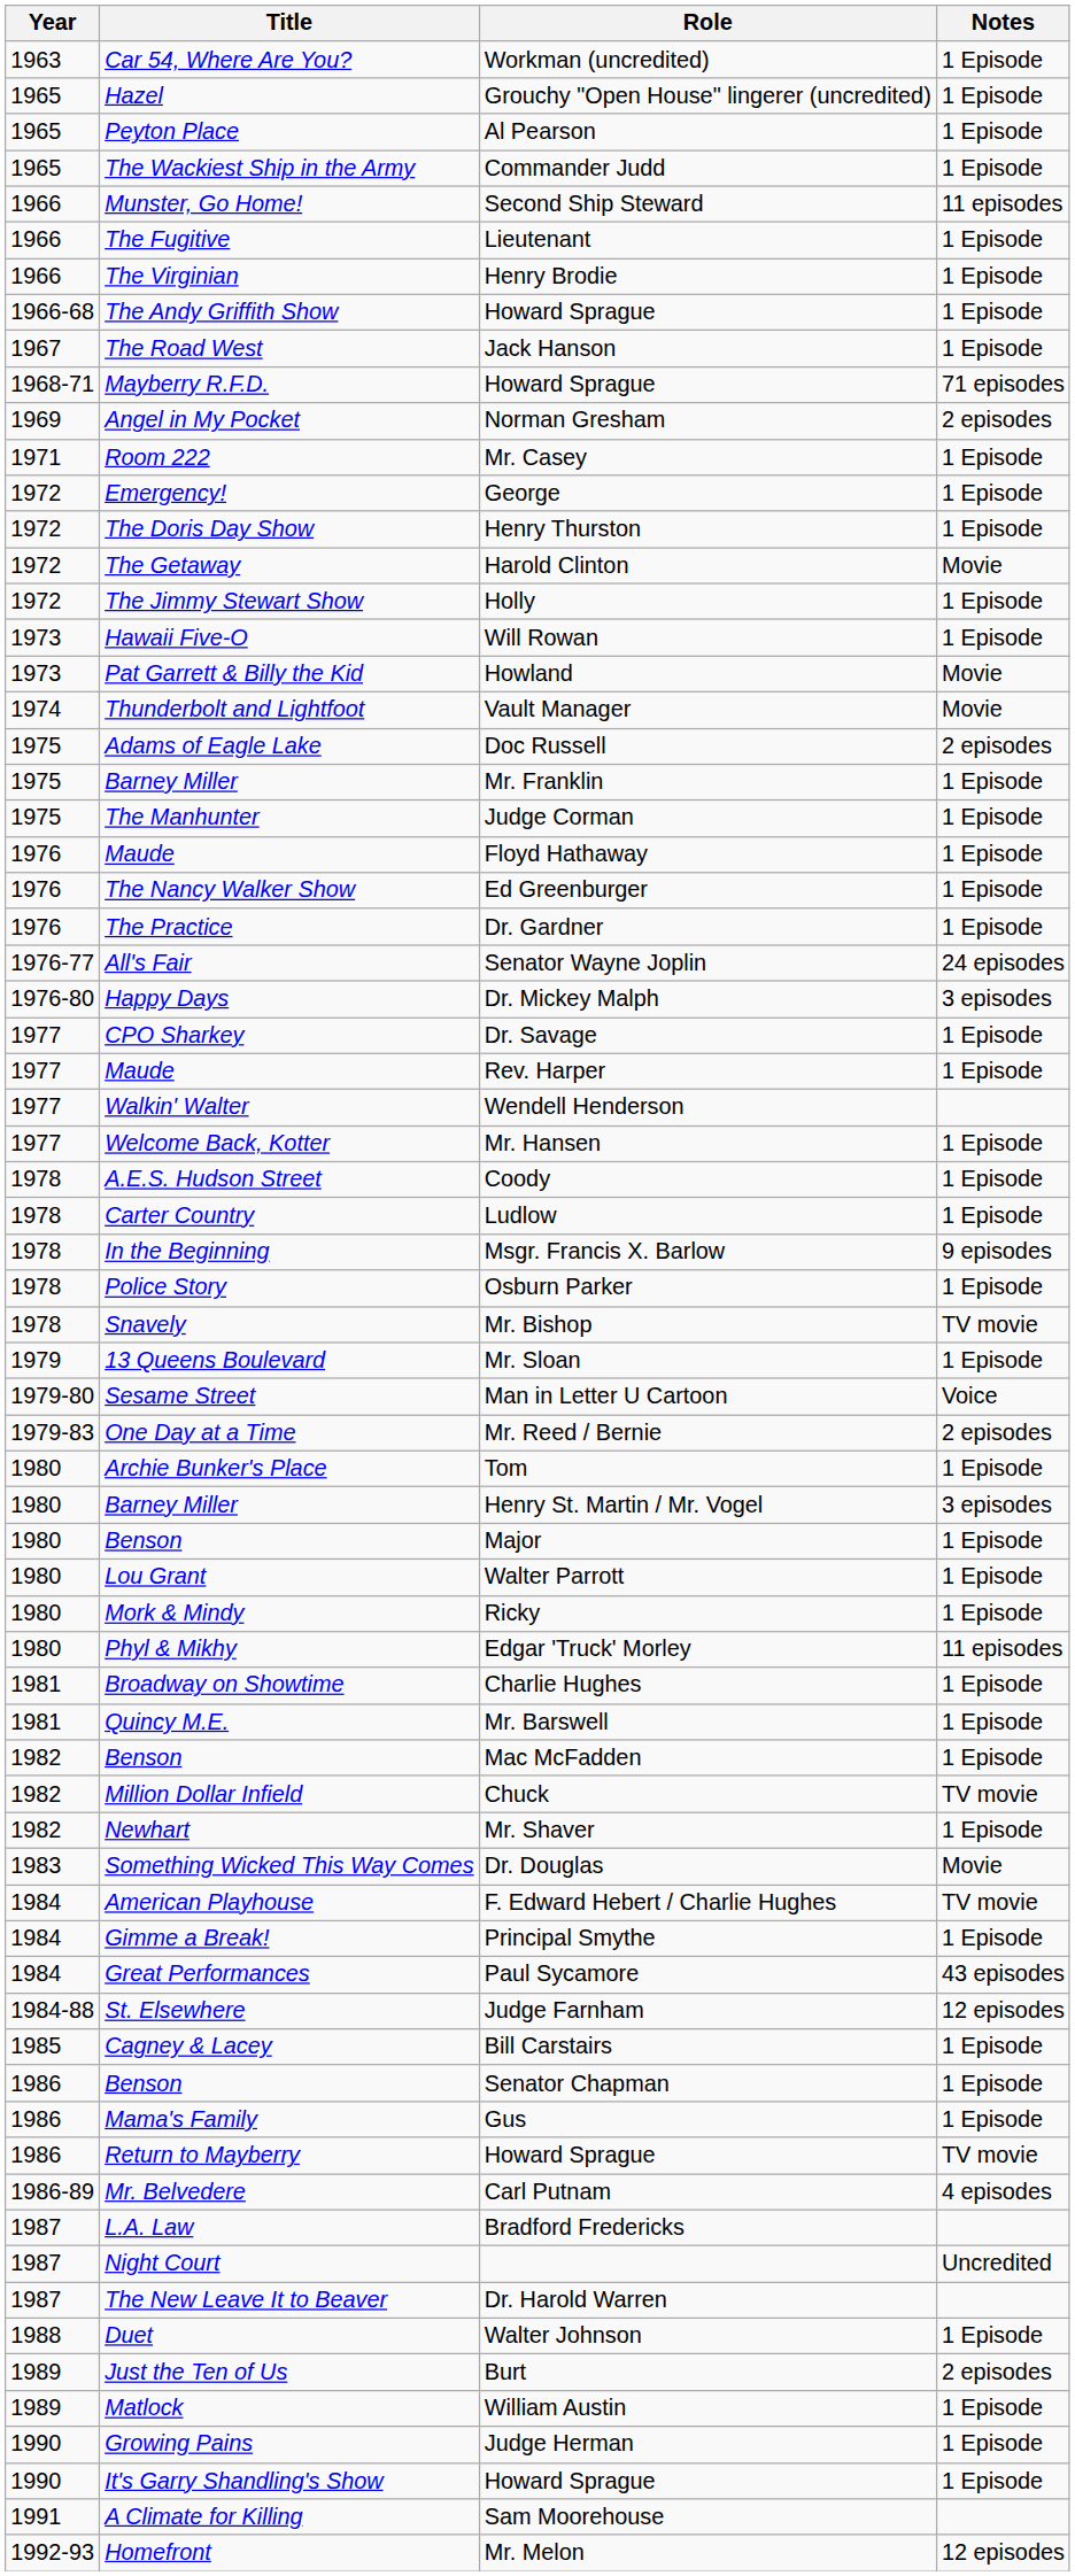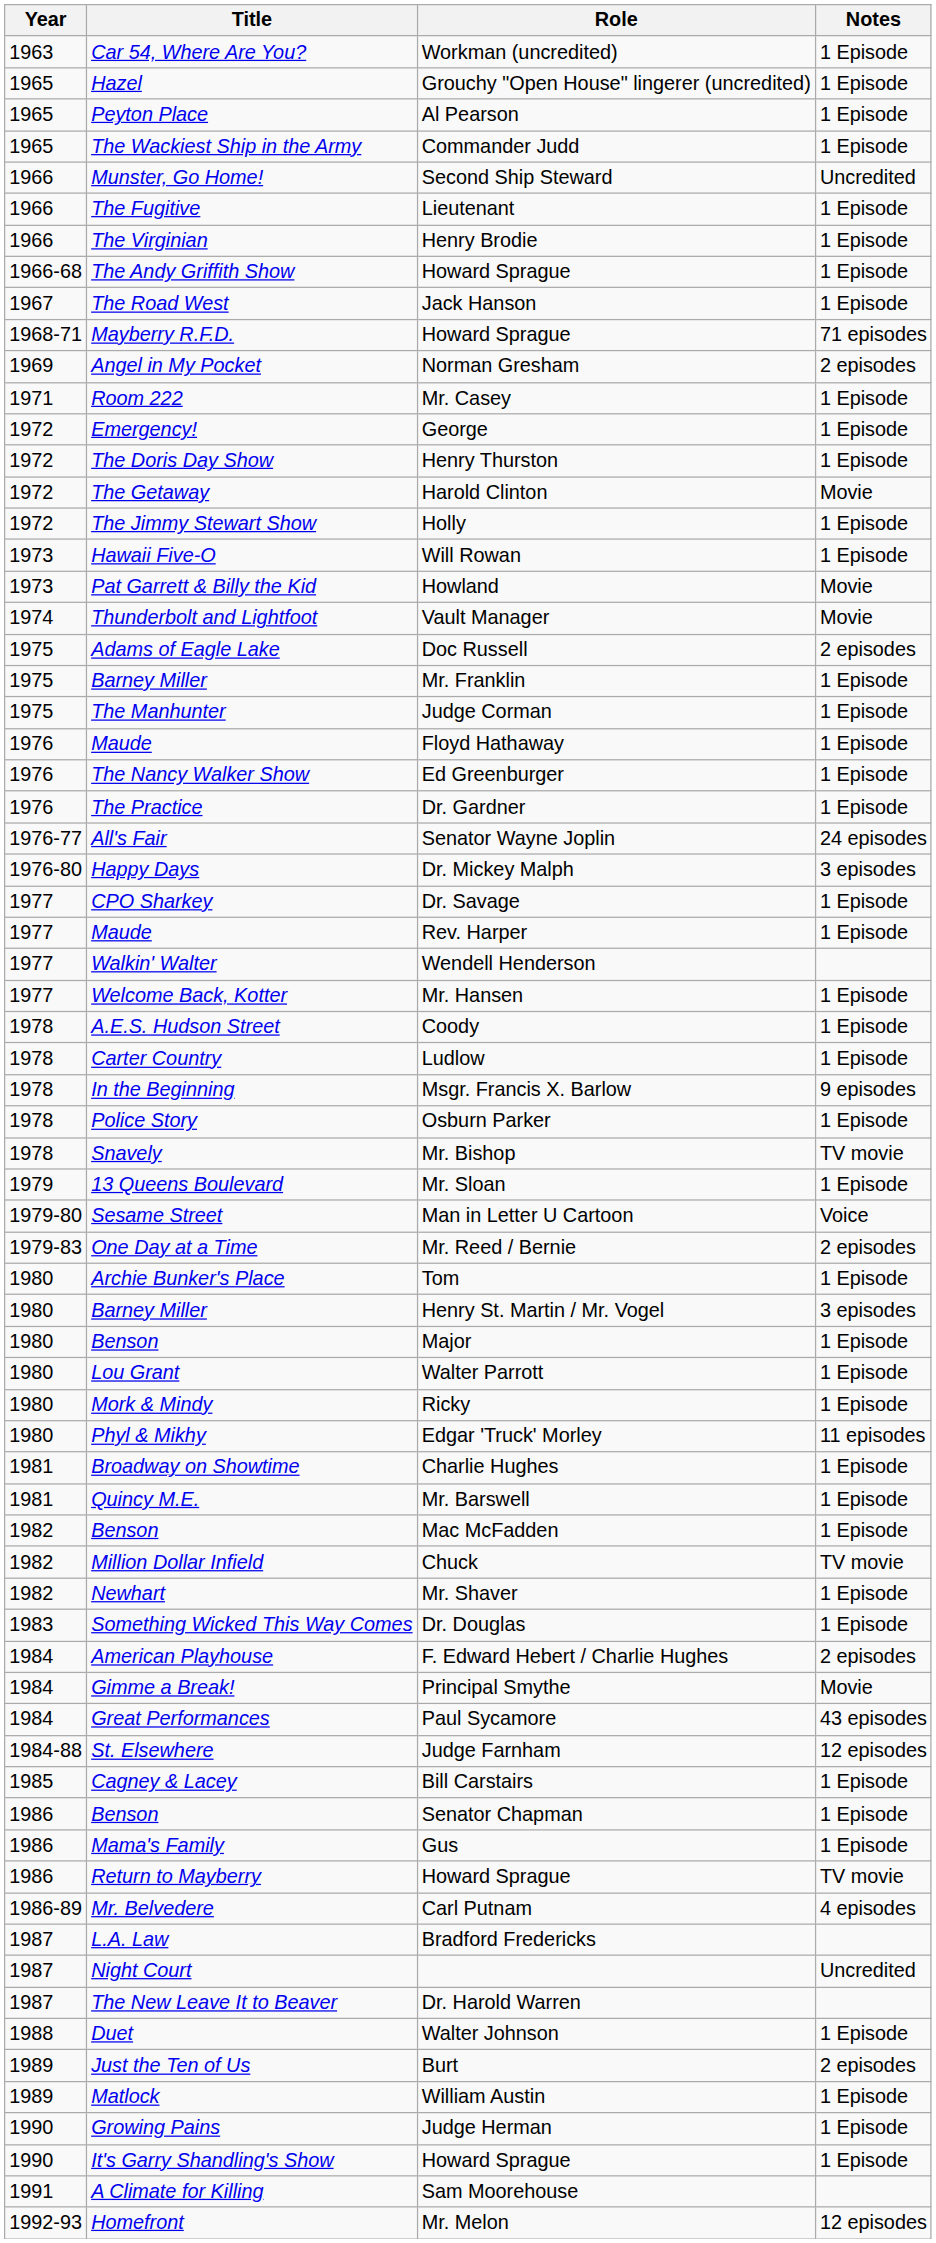Second Ship Steward | Notes: 11 episodes -> Uncredited
Dr. Douglas | Notes: Movie -> 1 Episode
F. Edward Hebert / Charlie Hughes | Notes: TV movie -> 2 episodes
Principal Smythe | Notes: 1 Episode -> Movie
